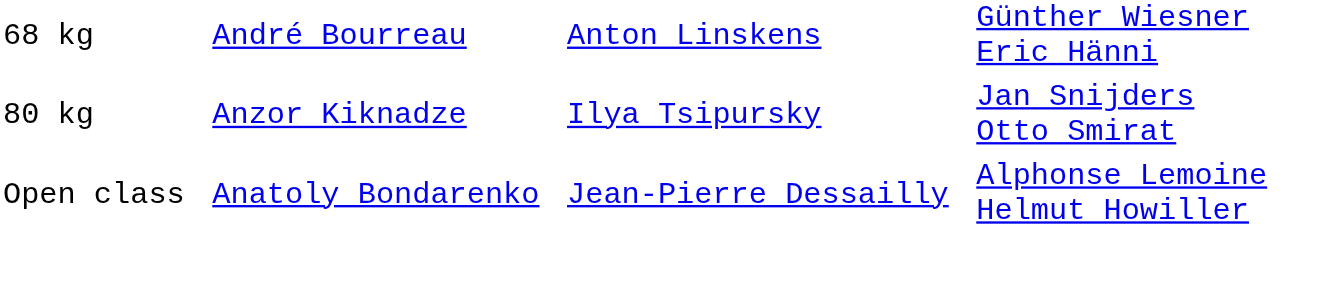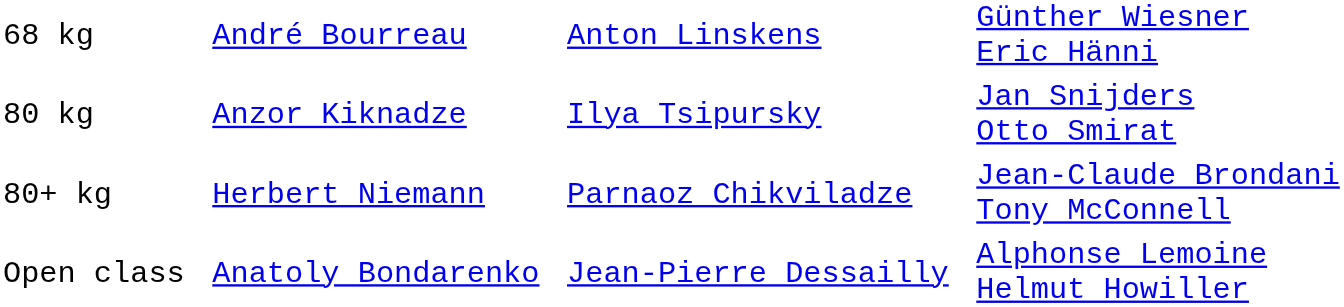+ row: 80+ kg | Herbert Niemann | Parnaoz Chikviladze | Jean-Claude Brondani Tony McConnell
